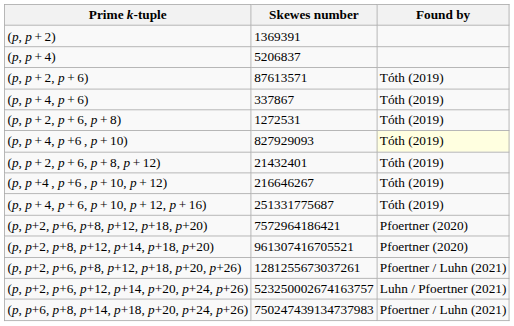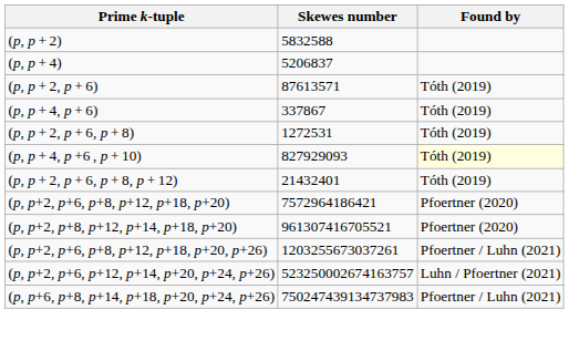(p, p + 2) | Skewes number: 1369391 -> 5832588
- row: (p, p +4 , p +6 , p + 10, p + 12) | 216646267 | Tóth (2019)
- row: (p, p + 4, p + 6, p + 10, p + 12, p + 16) | 251331775687 | Tóth (2019)
(p, p+2, p+6, p+8, p+12, p+18, p+20, p+26) | Skewes number: 1281255673037261 -> 1203255673037261
